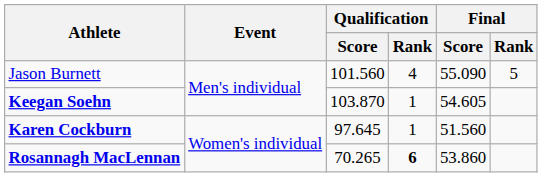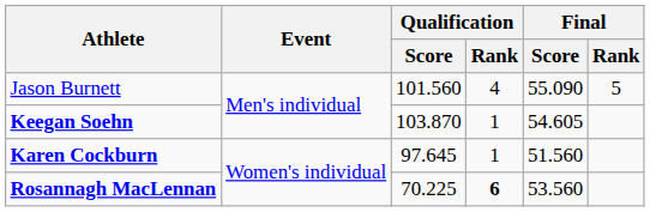Rosannagh MacLennan | Qualification / Score: 70.265 -> 70.225
Rosannagh MacLennan | Final / Score: 53.860 -> 53.560
